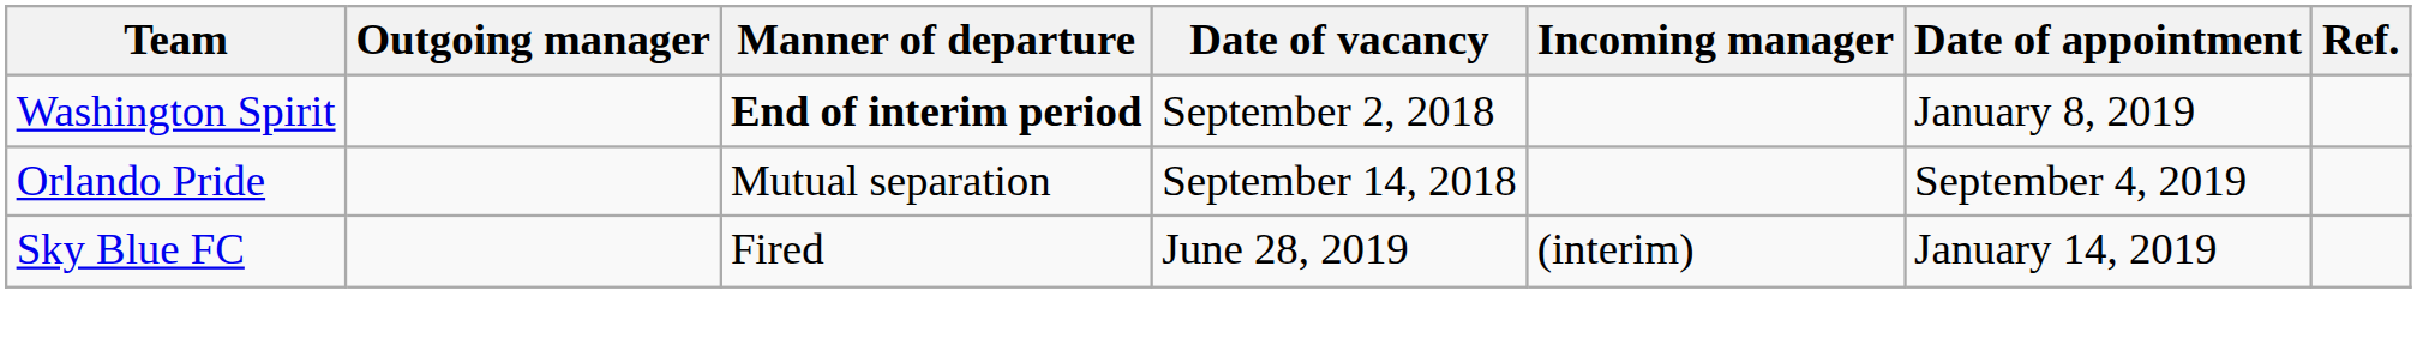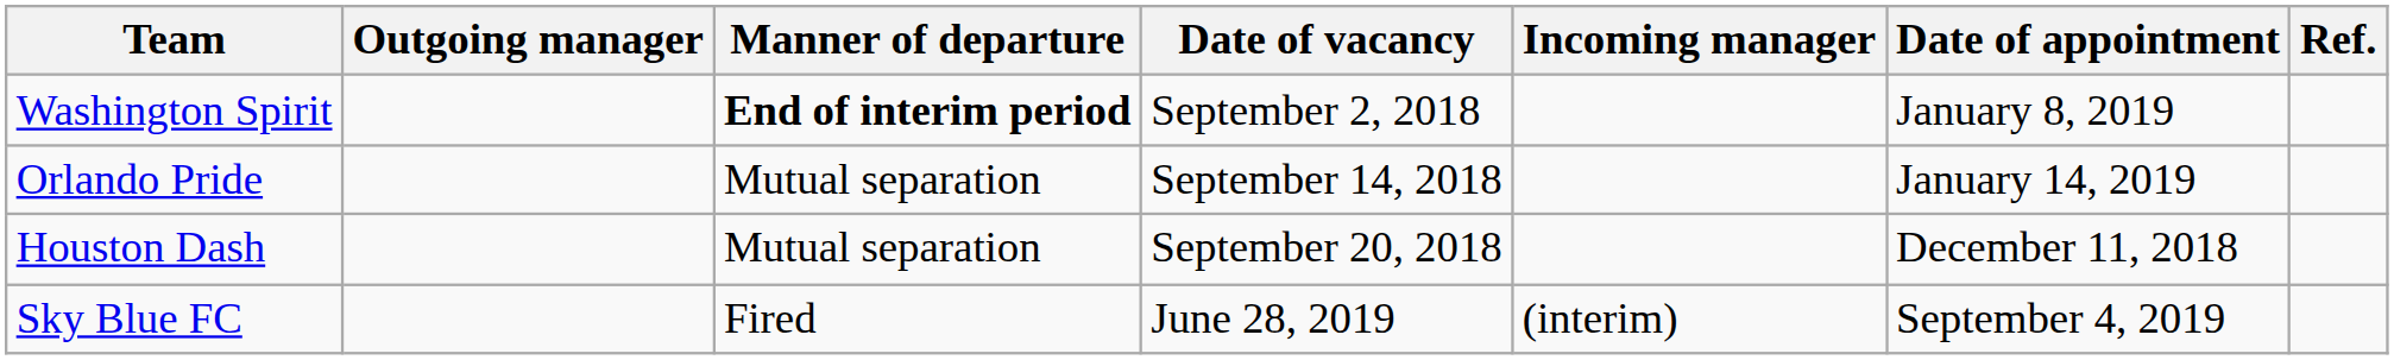Orlando Pride | Date of appointment: September 4, 2019 -> January 14, 2019
+ row: Houston Dash | Mutual separation | September 20, 2018 | December 11, 2018
Sky Blue FC | Date of appointment: January 14, 2019 -> September 4, 2019
